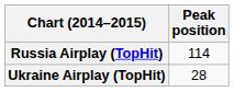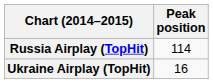Ukraine Airplay (TopHit) | Peak position: 28 -> 16
